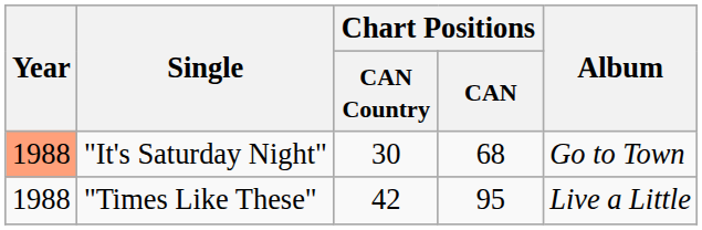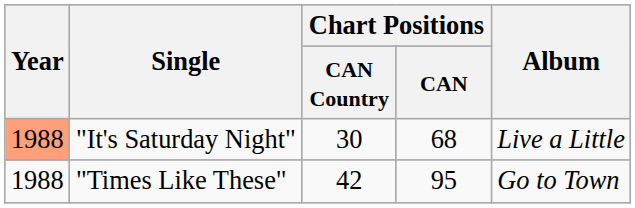"It's Saturday Night" | Album: Go to Town -> Live a Little
"Times Like These" | Album: Live a Little -> Go to Town
